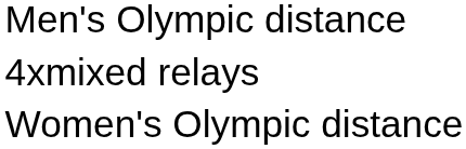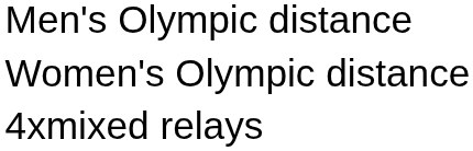rows swapped: Women's Olympic distance <-> 4xmixed relays
